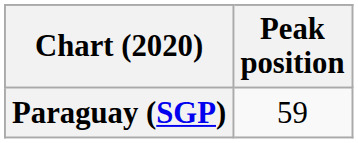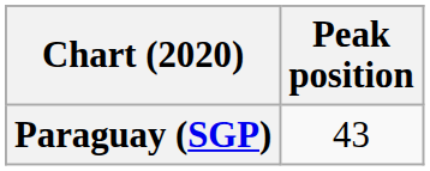Paraguay (SGP) | Peak position: 59 -> 43
